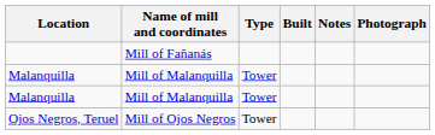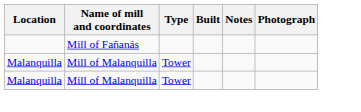- row: Ojos Negros, Teruel | Mill of Ojos Negros | Tower
